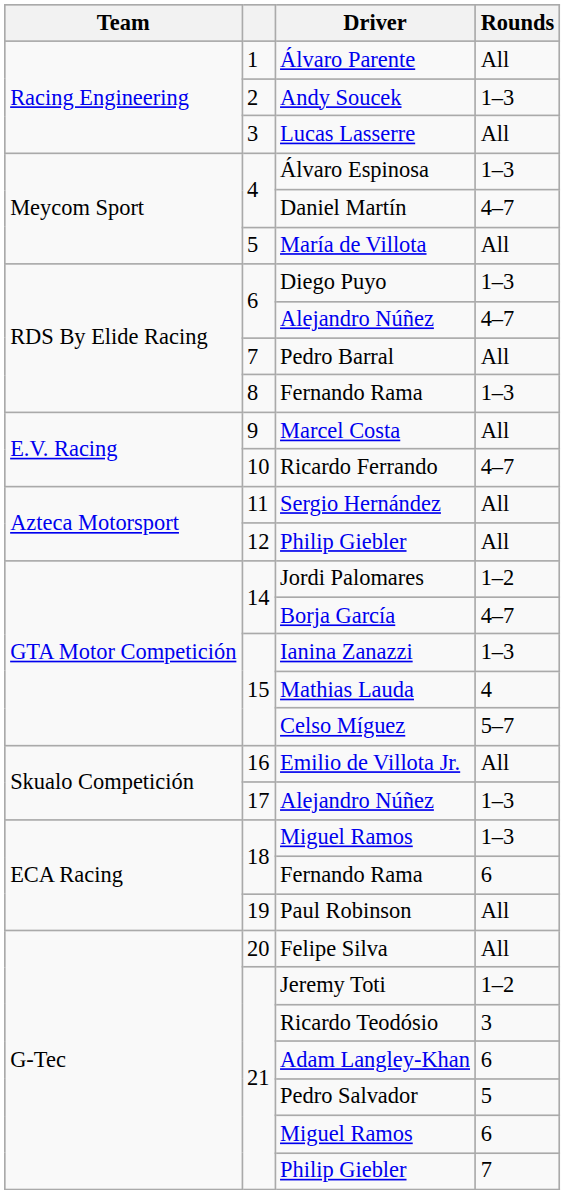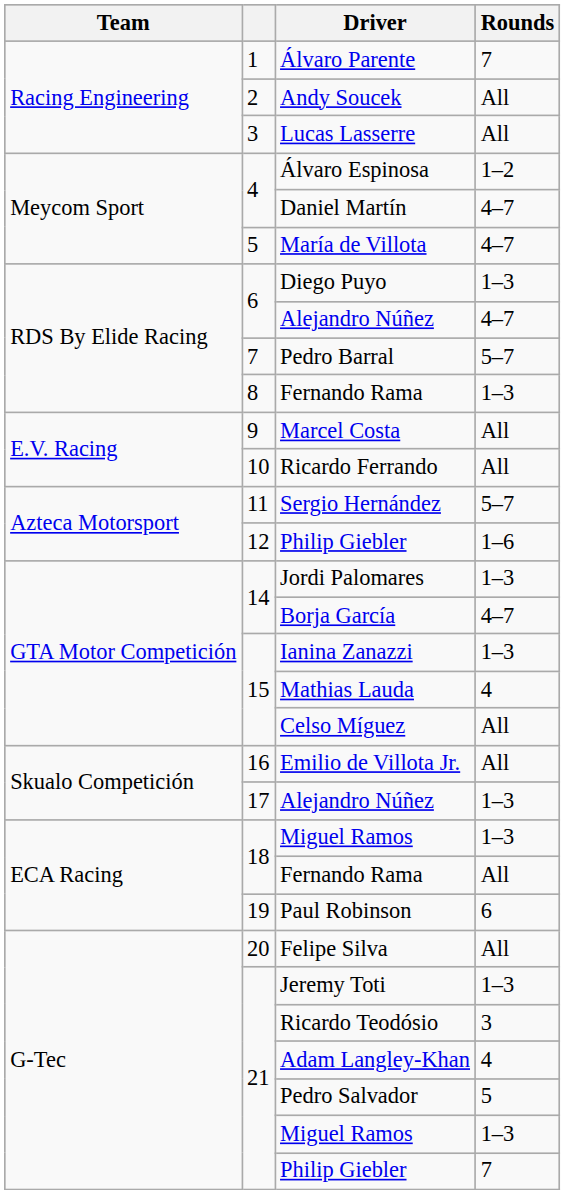Álvaro Parente | Rounds: All -> 7
Andy Soucek | Rounds: 1–3 -> All
Álvaro Espinosa | Rounds: 1–3 -> 1–2
María de Villota | Rounds: All -> 4–7
Pedro Barral | Rounds: All -> 5–7
Ricardo Ferrando | Rounds: 4–7 -> All
Sergio Hernández | Rounds: All -> 5–7
12 / Philip Giebler | Rounds: All -> 1–6
Jordi Palomares | Rounds: 1–2 -> 1–3
Celso Míguez | Rounds: 5–7 -> All
18 / Fernando Rama | Rounds: 6 -> All
Paul Robinson | Rounds: All -> 6
Jeremy Toti | Rounds: 1–2 -> 1–3
Adam Langley-Khan | Rounds: 6 -> 4
21 / Miguel Ramos | Rounds: 6 -> 1–3
